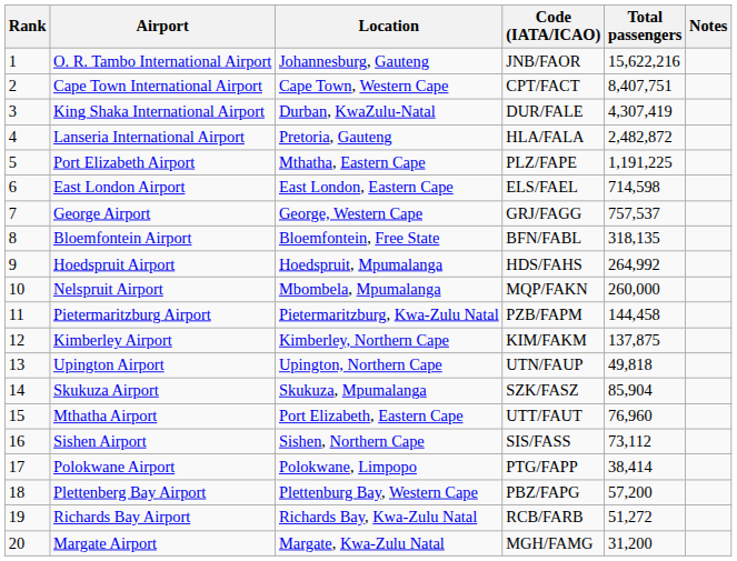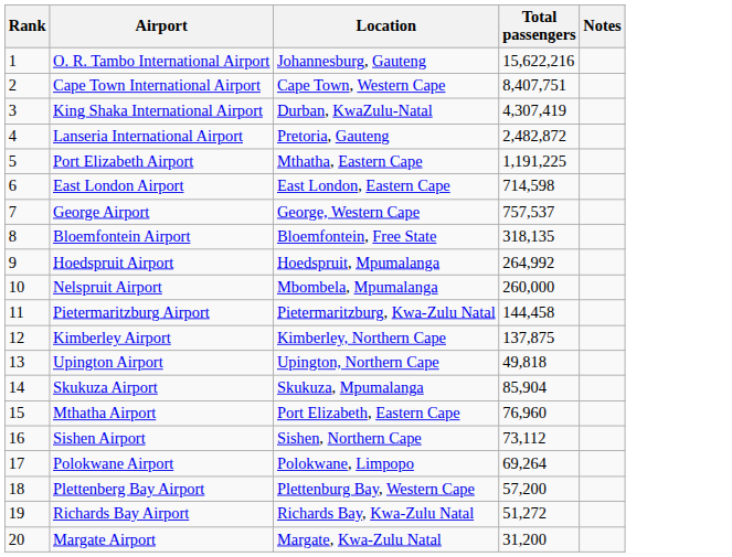- column: Code (IATA/ICAO) | JNB/FAOR | CPT/FACT | DUR/FALE | HLA/FALA | PLZ/FAPE | ELS/FAEL | GRJ/FAGG | BFN/FABL | HDS/FAHS | MQP/FAKN | PZB/FAPM | KIM/FAKM | UTN/FAUP | SZK/FASZ | UTT/FAUT | SIS/FASS | PTG/FAPP | PBZ/FAPG | RCB/FARB | MGH/FAMG
Polokwane Airport | Total passengers: 38,414 -> 69,264
